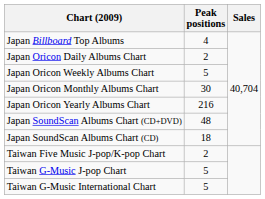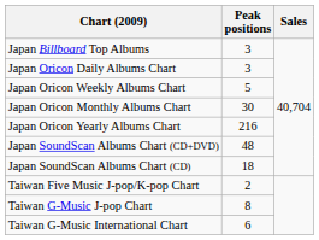Japan Billboard Top Albums | Peak positions: 4 -> 3
Japan Oricon Daily Albums Chart | Peak positions: 2 -> 3
Taiwan G-Music J-pop Chart | Peak positions: 5 -> 8
Taiwan G-Music International Chart | Peak positions: 5 -> 6
